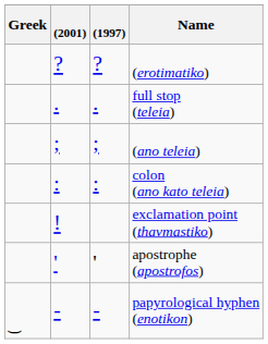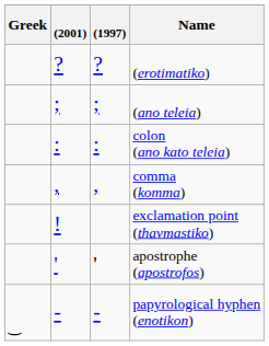- row: . | . | full stop (teleia)
+ row: , | , | comma (komma)
